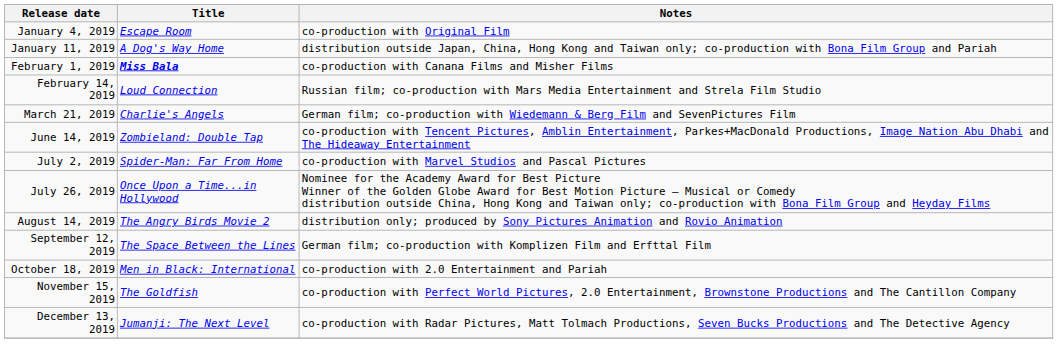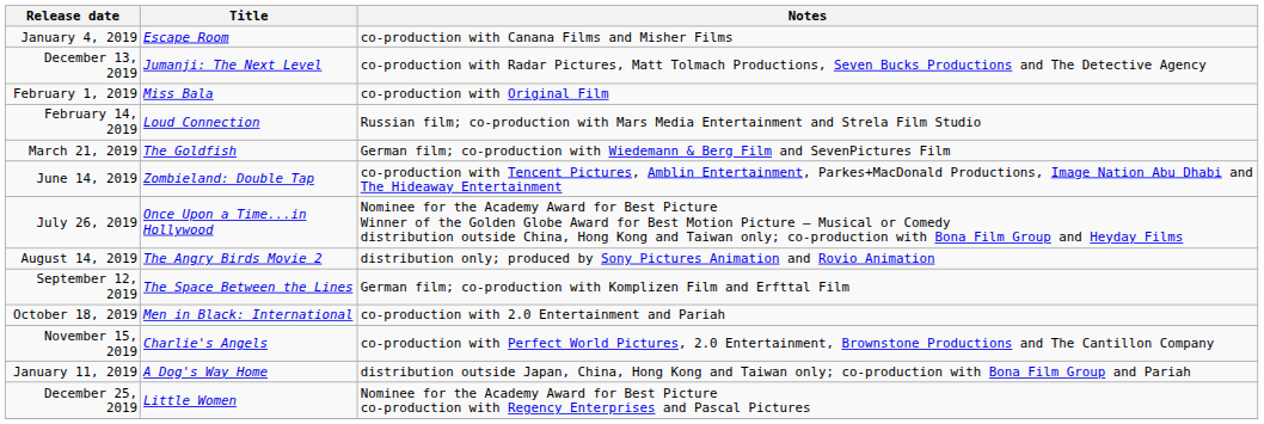January 4, 2019 | Notes: co-production with Original Film -> co-production with Canana Films and Misher Films
rows swapped: January 11, 2019 <-> December 13, 2019
February 1, 2019 | Title: bold -> normal
February 1, 2019 | Notes: co-production with Canana Films and Misher Films -> co-production with Original Film
March 21, 2019 | Title: Charlie's Angels -> The Goldfish
- row: July 2, 2019 | Spider-Man: Far From Home | co-production with Marvel Studios and Pascal Pictures
November 15, 2019 | Title: The Goldfish -> Charlie's Angels
+ row: December 25, 2019 | Little Women | Nominee for the Academy Award for Best Picture co-production with Regency Enterprises and Pascal Pictures
